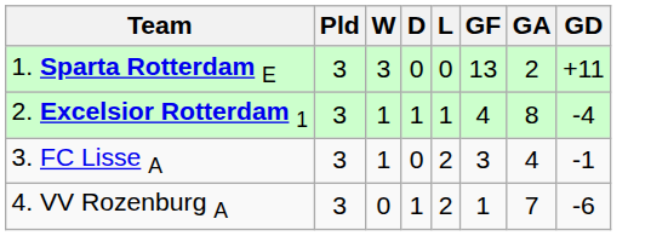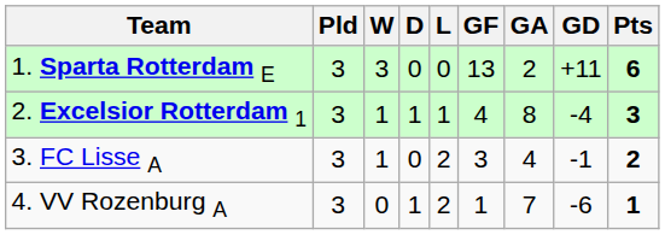+ column: Pts | 6 | 3 | 2 | 1
